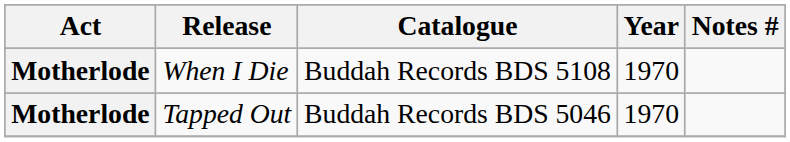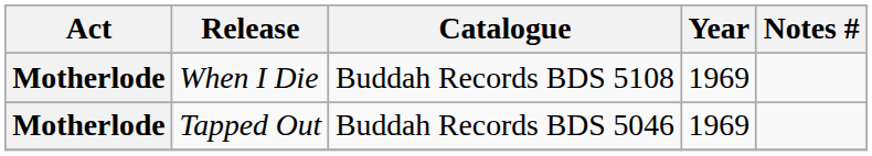When I Die | Year: 1970 -> 1969
Tapped Out | Year: 1970 -> 1969
